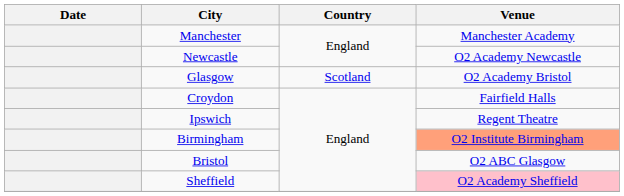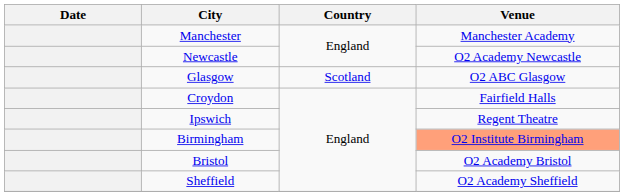Glasgow | Venue: O2 Academy Bristol -> O2 ABC Glasgow
Bristol | Venue: O2 ABC Glasgow -> O2 Academy Bristol
Sheffield | Venue: pink background -> no background
